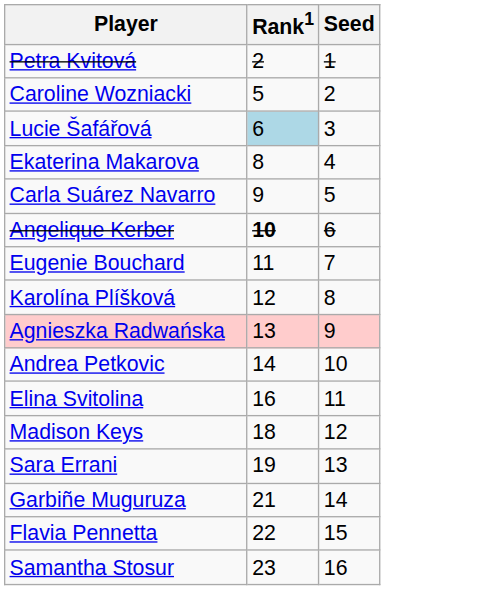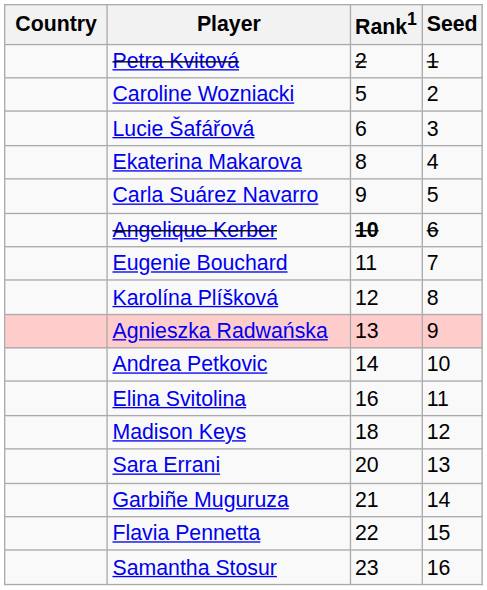+ column: Country
Lucie Šafářová | Rank1: lightblue background -> no background
Sara Errani | Rank1: 19 -> 20
